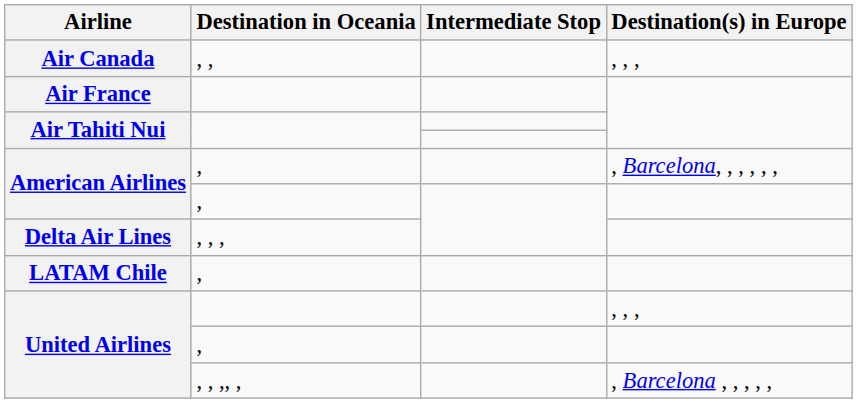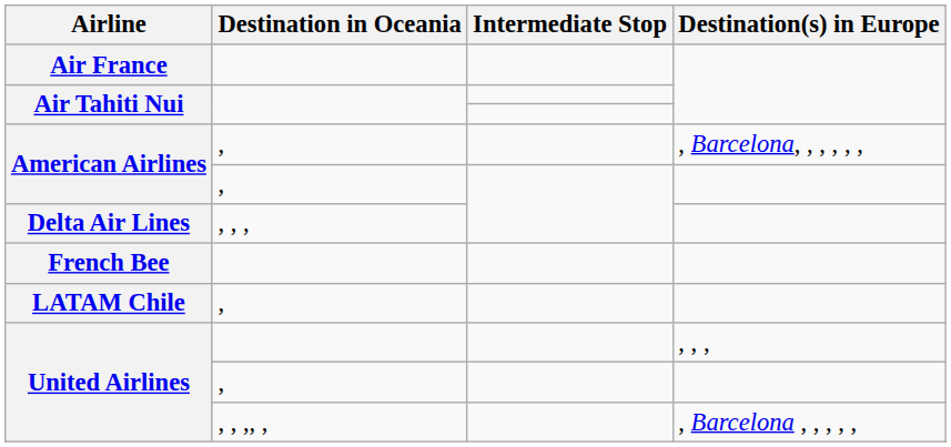- row: Air Canada | , , | , , ,
+ row: French Bee
